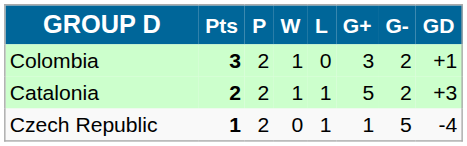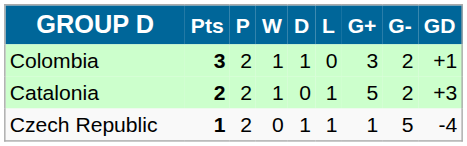+ column: D | 1 | 0 | 1
